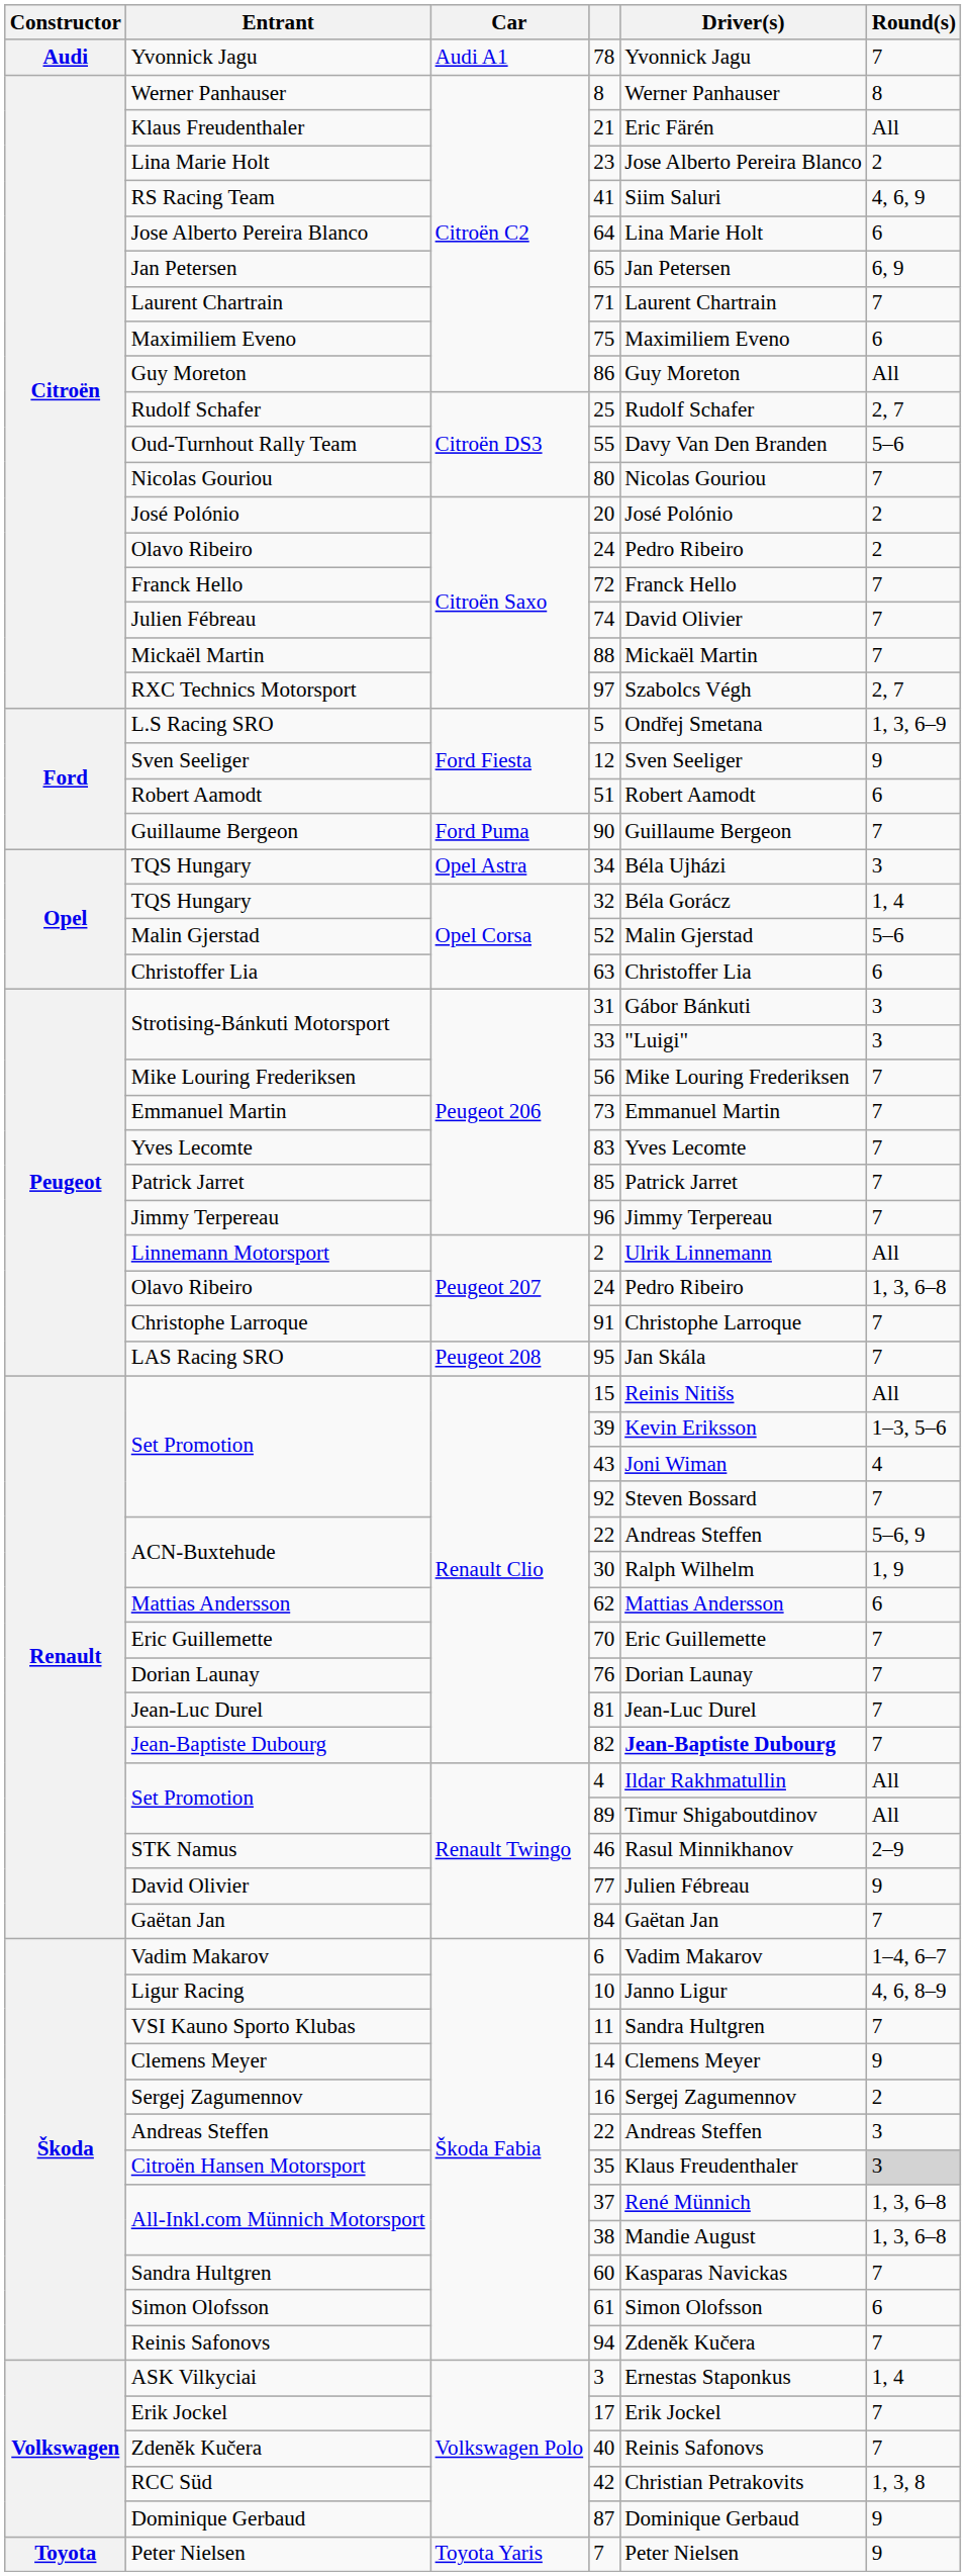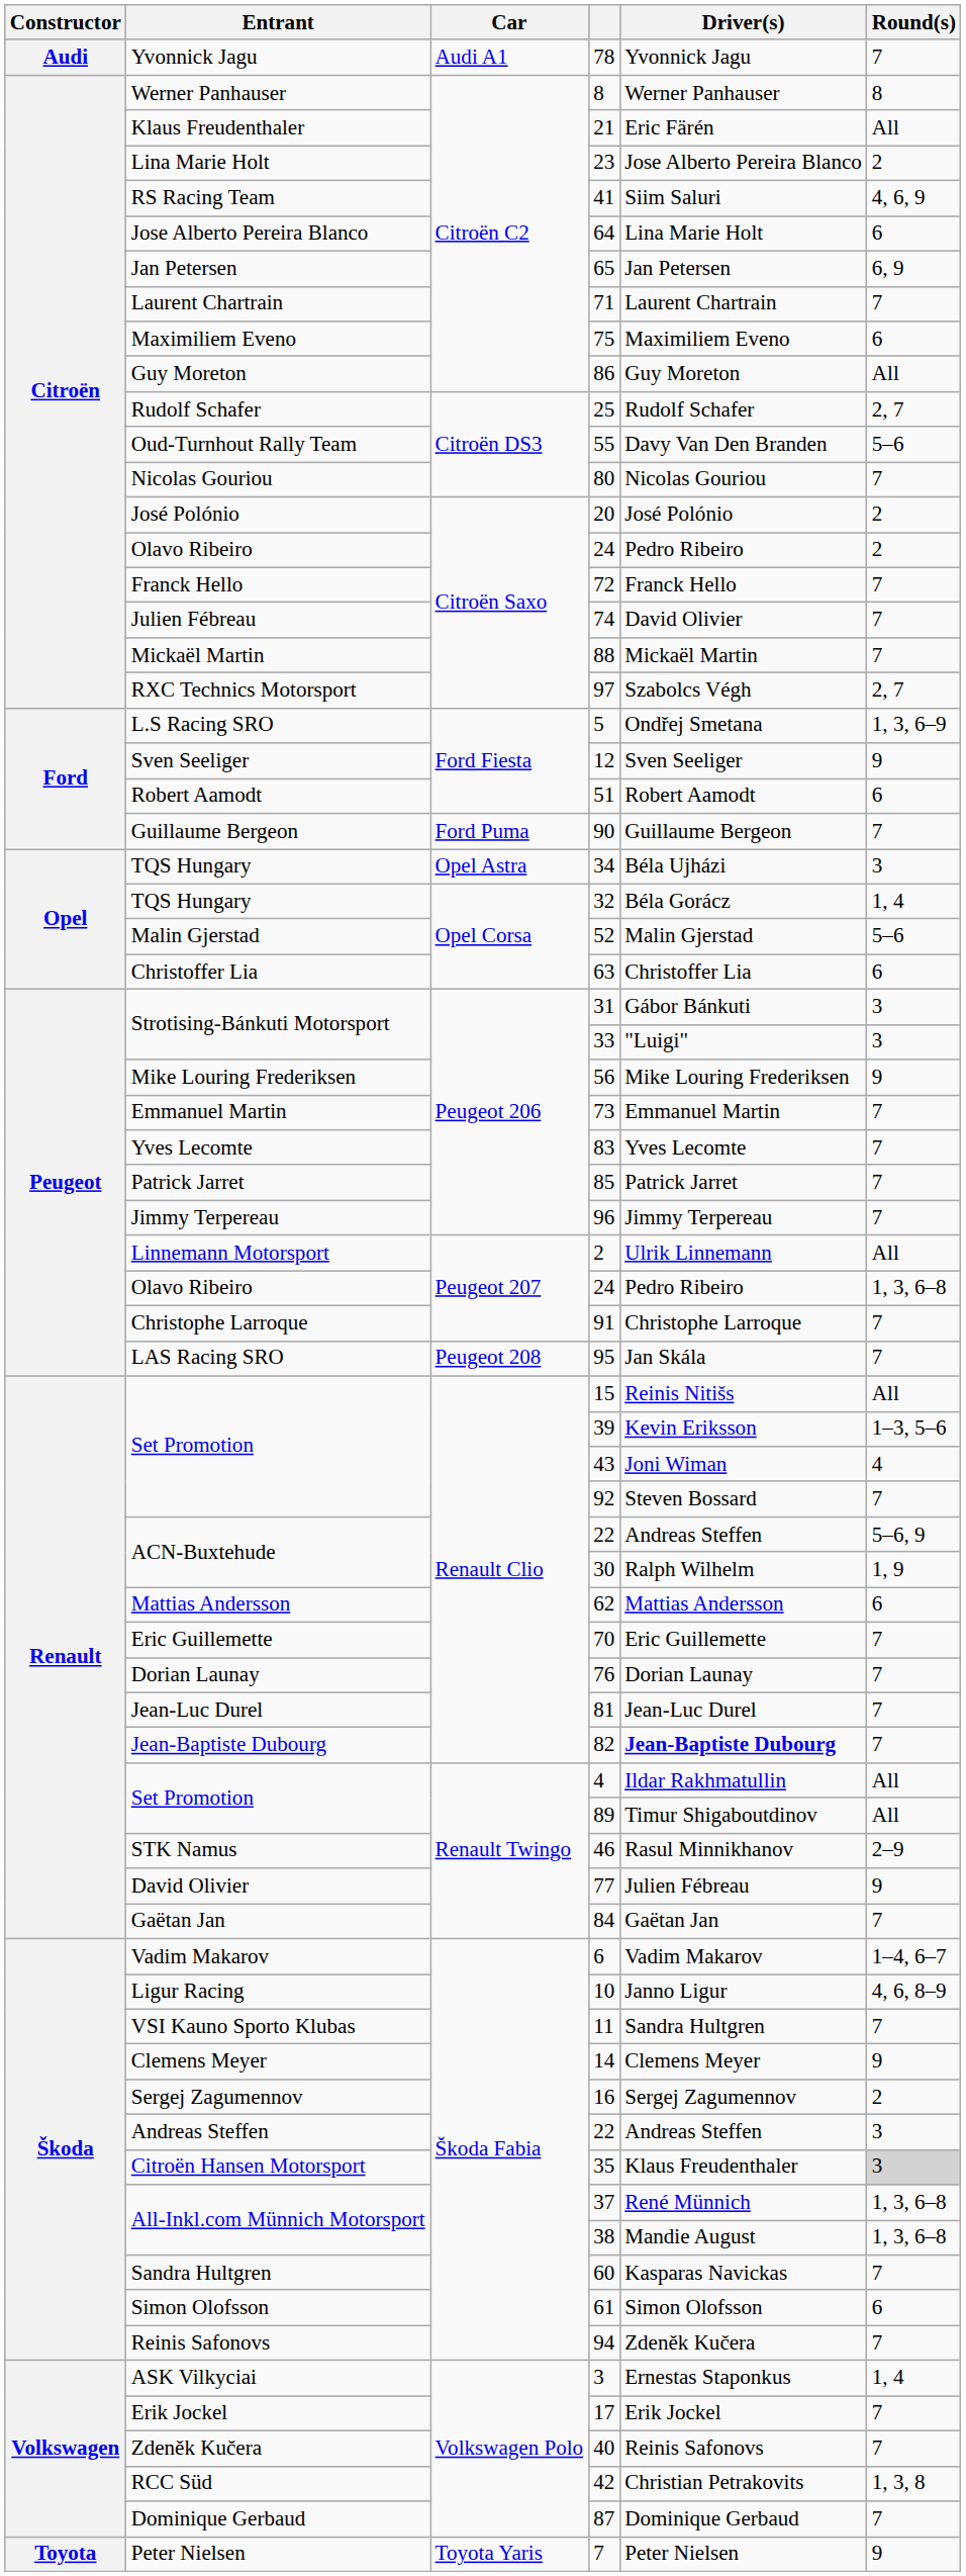56 | Round(s): 7 -> 9
87 | Round(s): 9 -> 7
